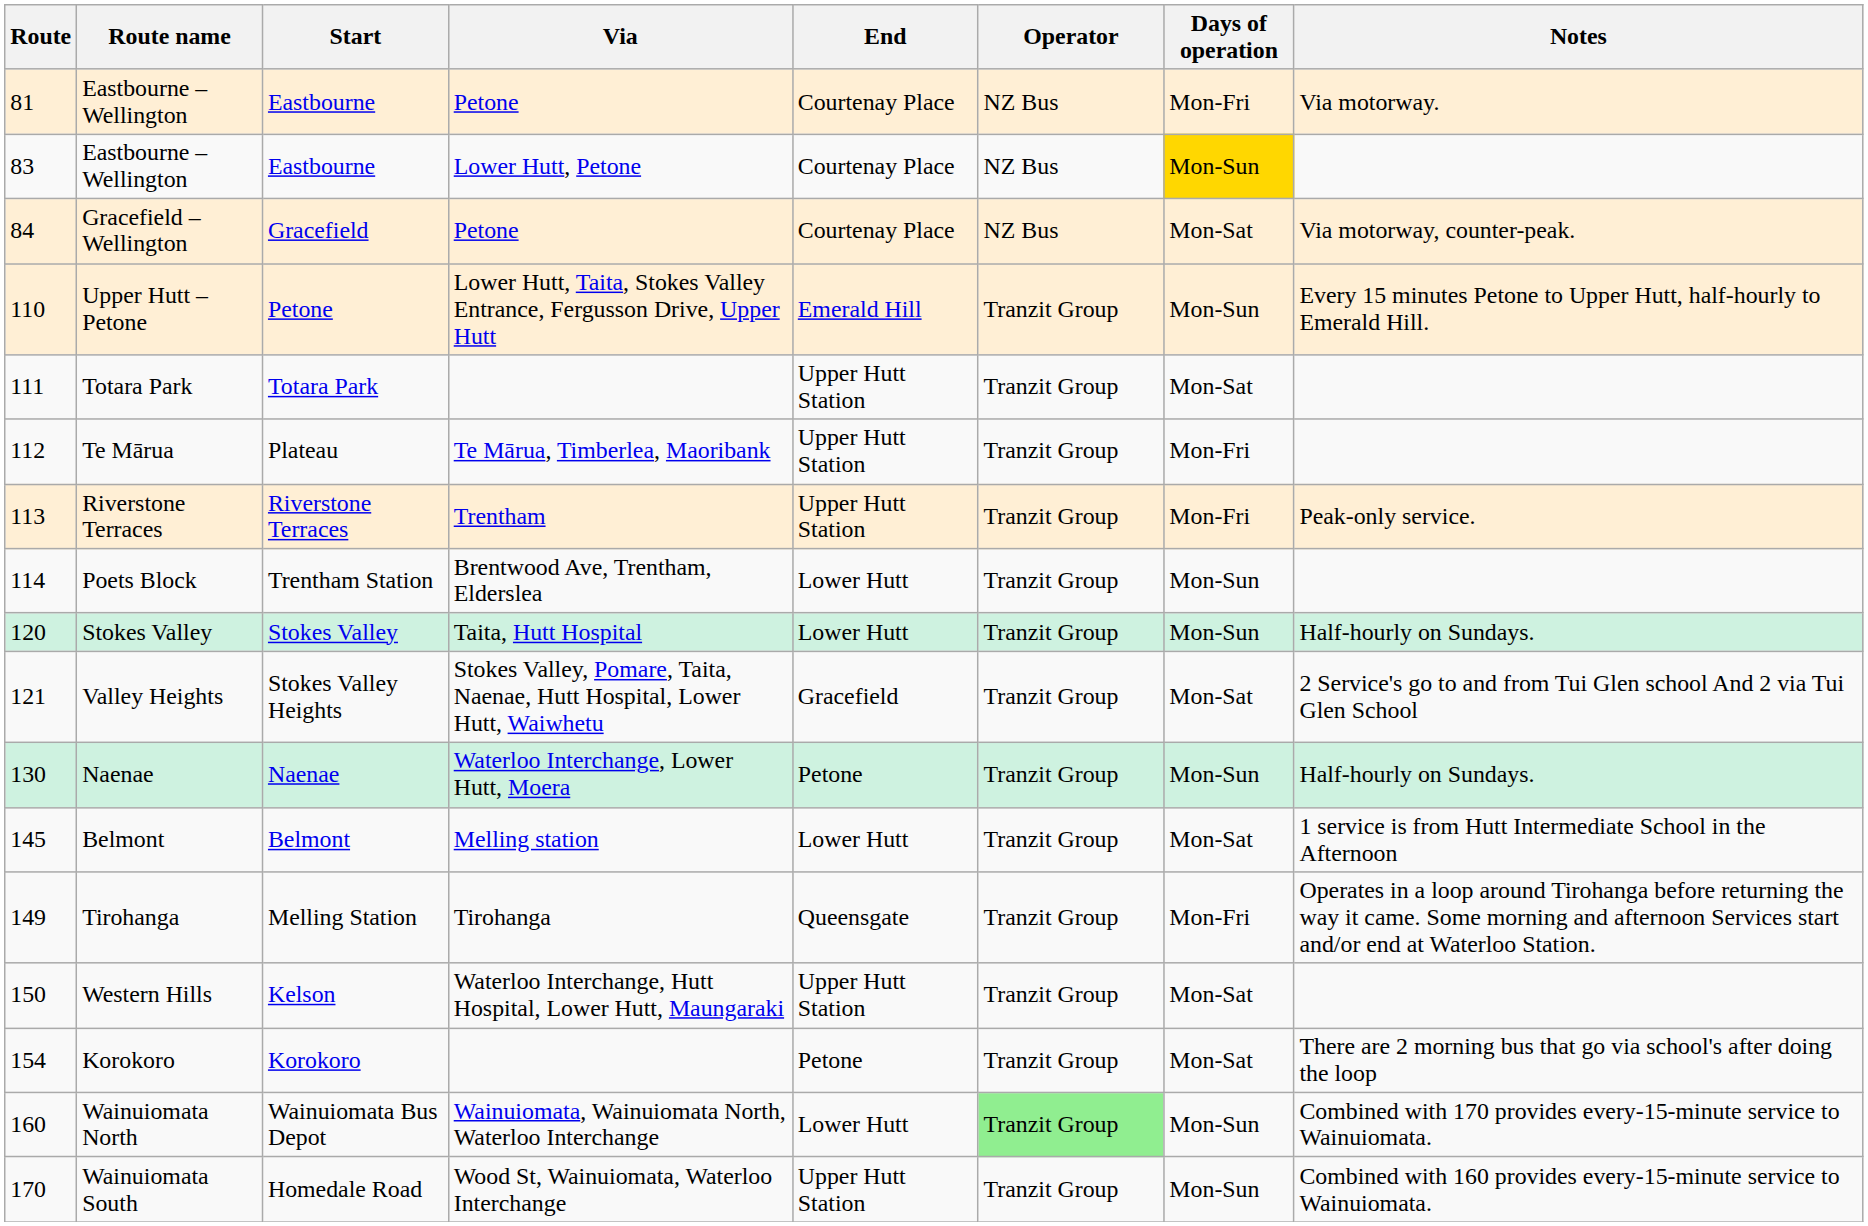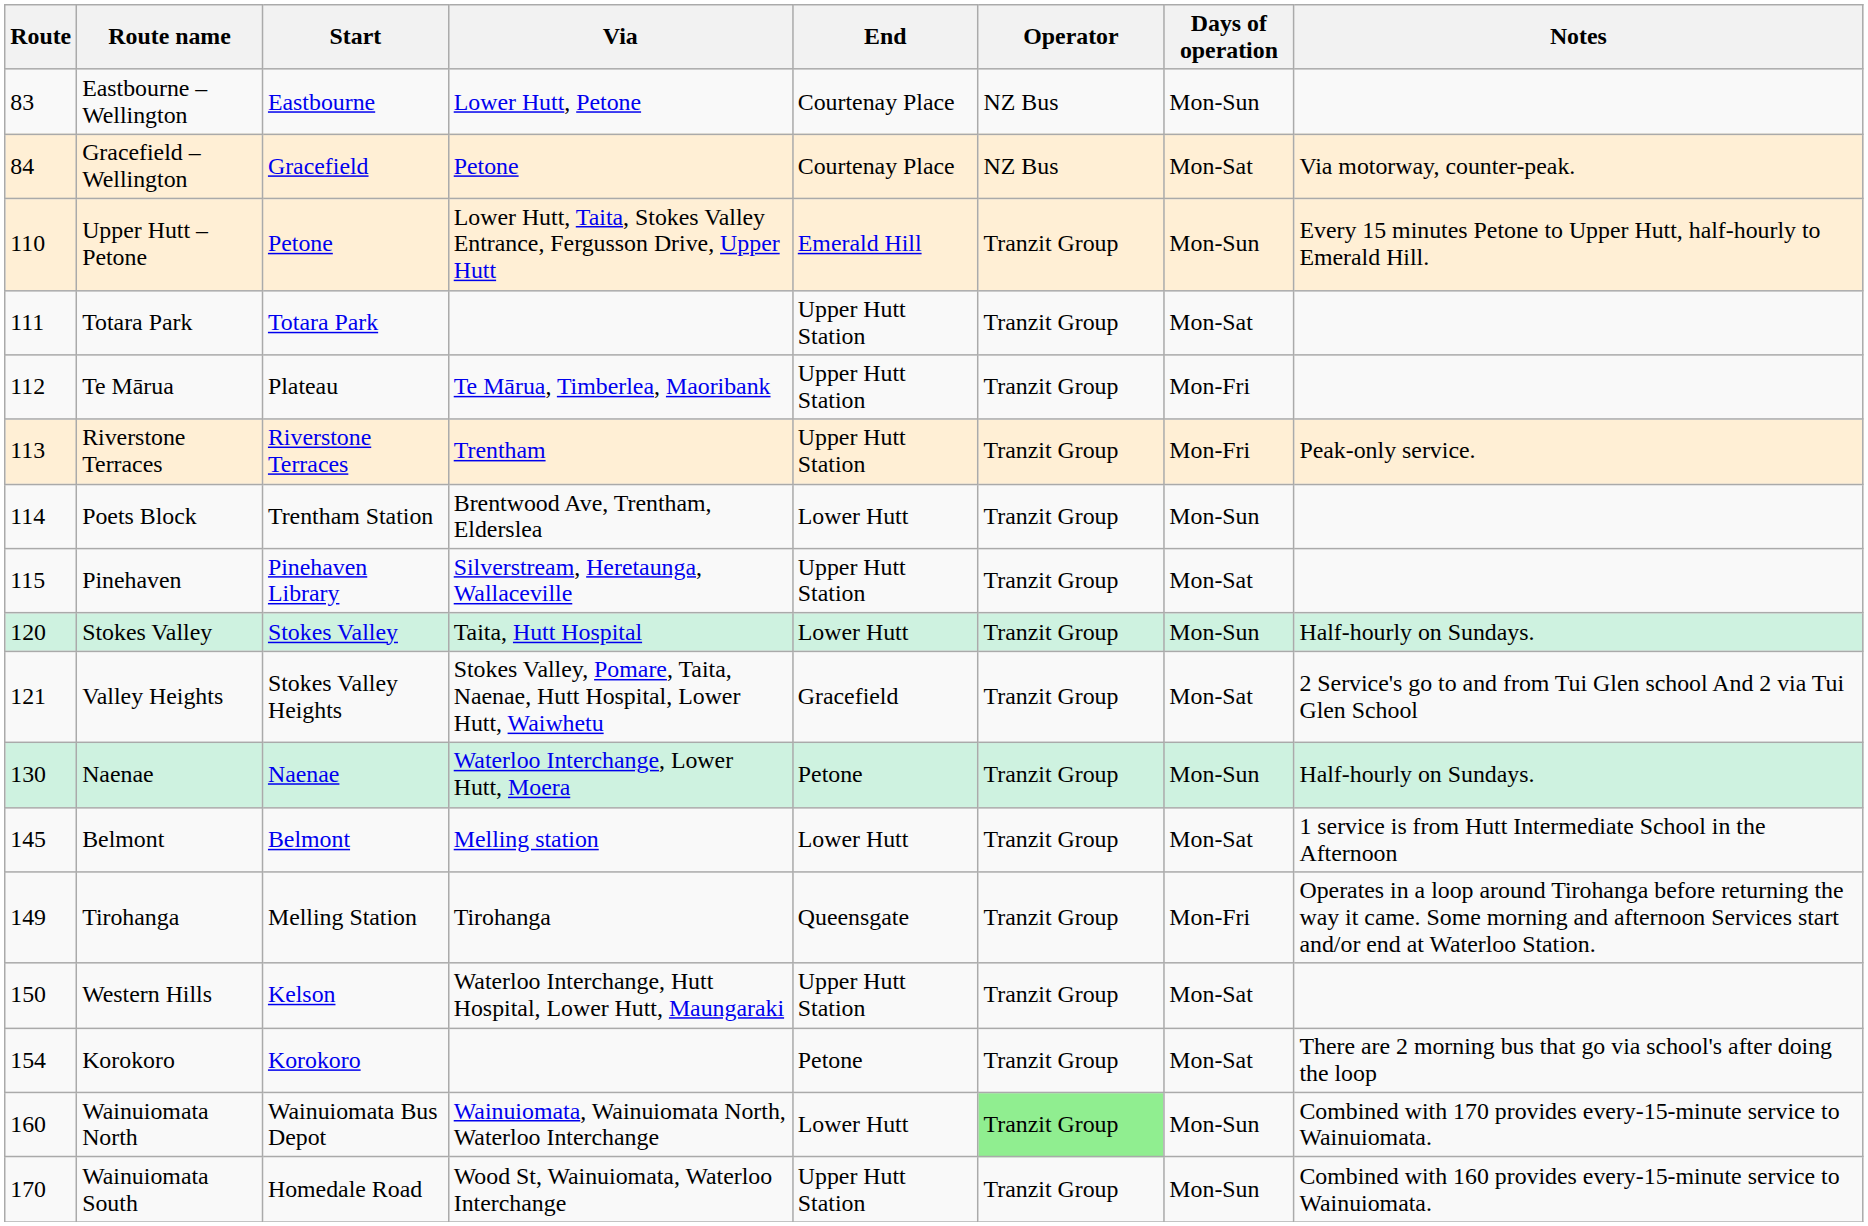- row: 81 | Eastbourne – Wellington | Eastbourne | Petone | Courtenay Place | NZ Bus | Mon-Fri | Via motorway.
83 / Eastbourne – Wellington | Days of operation: gold background -> no background
+ row: 115 | Pinehaven | Pinehaven Library | Silverstream, Heretaunga, Wallaceville | Upper Hutt Station | Tranzit Group | Mon-Sat
